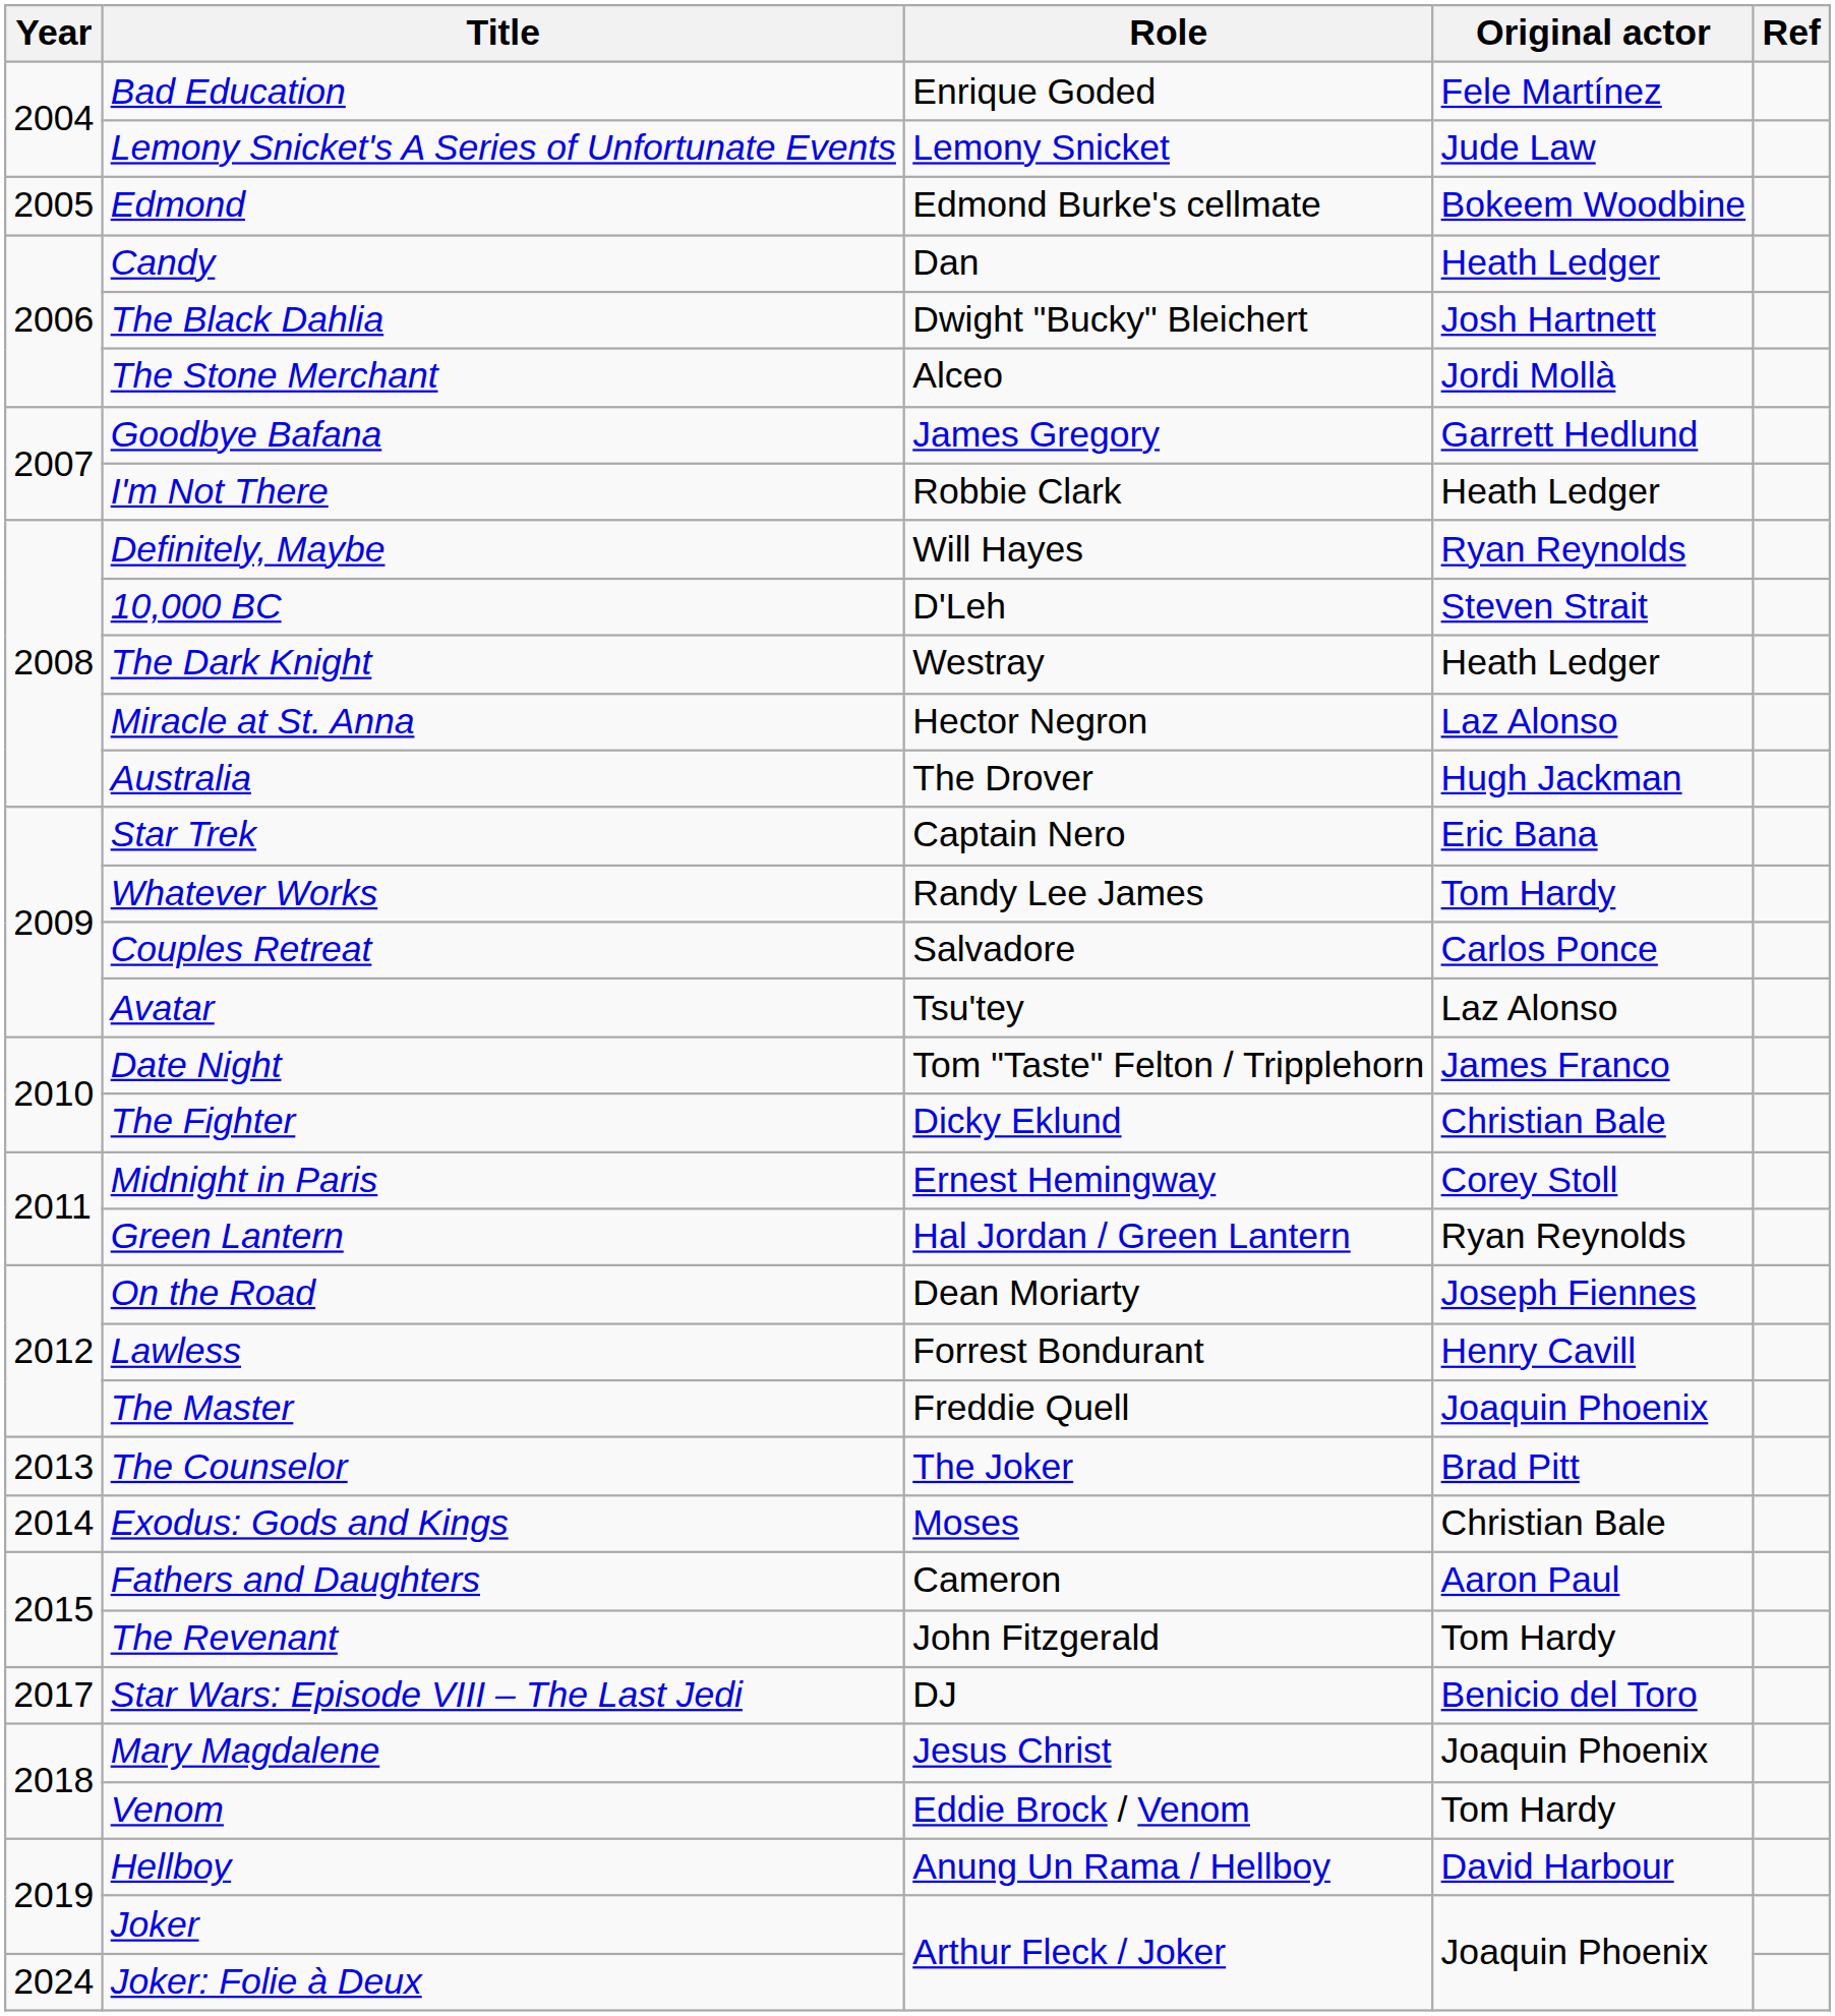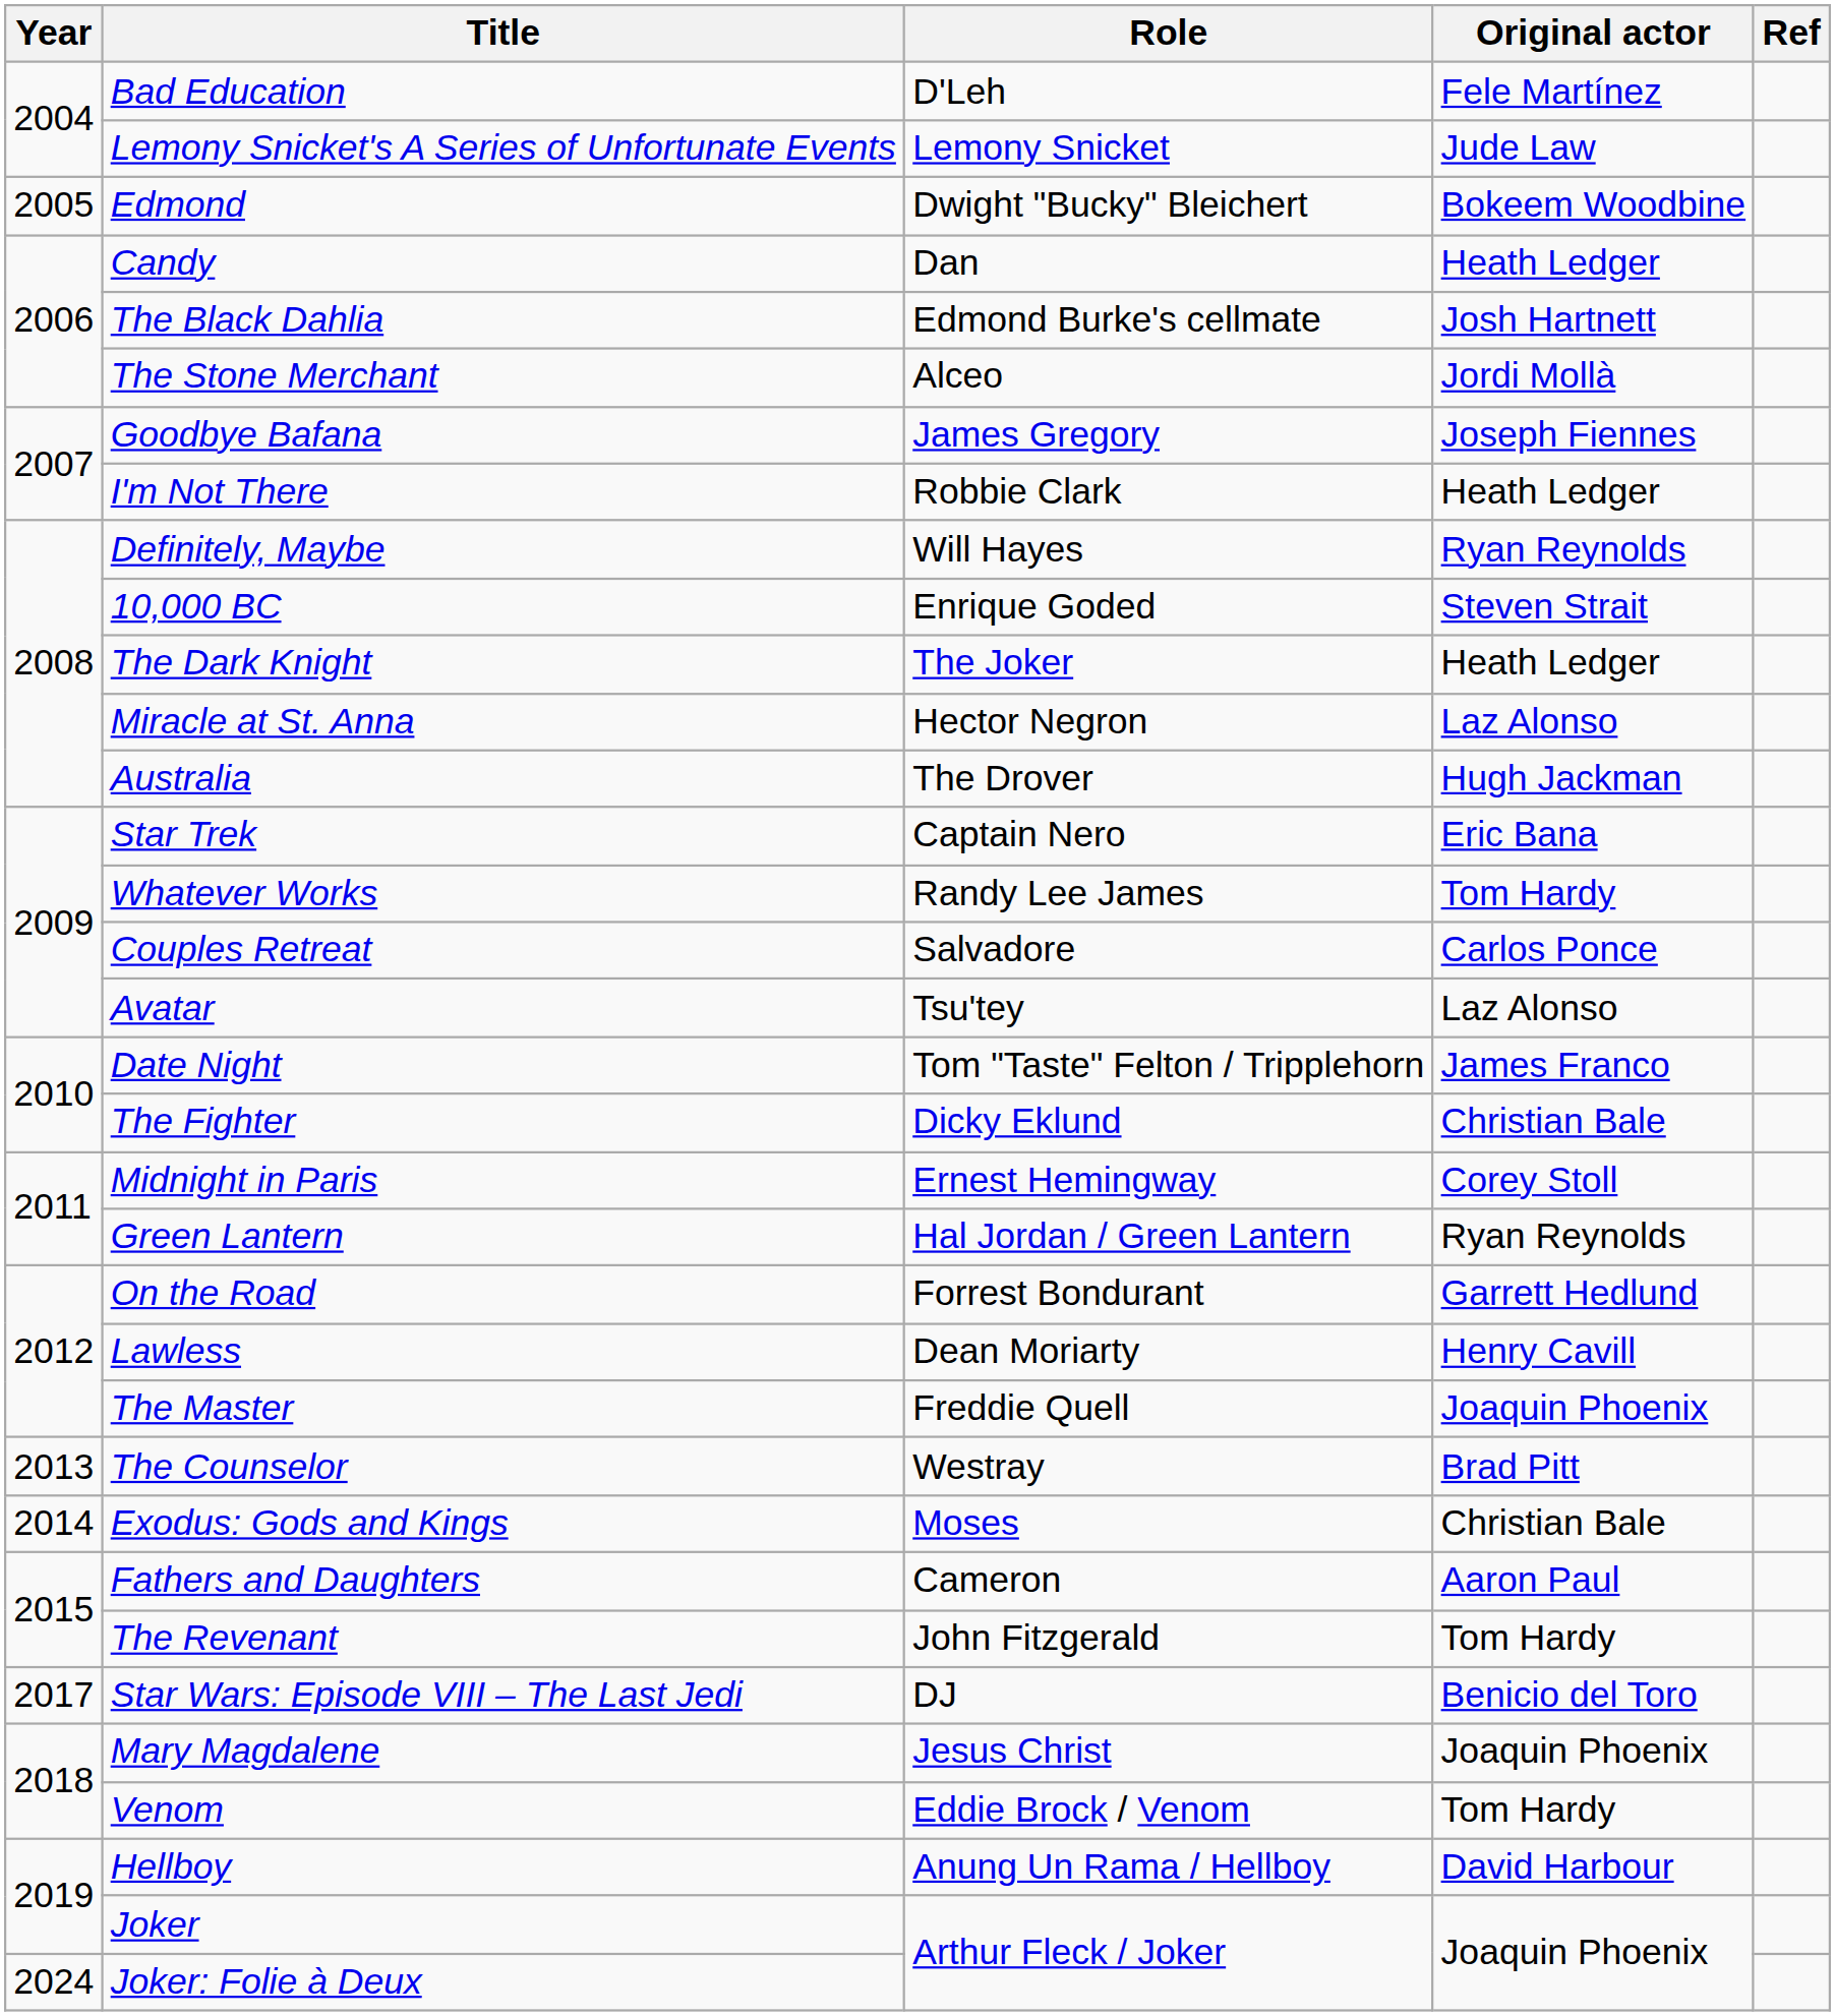Bad Education | Role: Enrique Goded -> D'Leh
Edmond | Role: Edmond Burke's cellmate -> Dwight "Bucky" Bleichert
The Black Dahlia | Role: Dwight "Bucky" Bleichert -> Edmond Burke's cellmate
Goodbye Bafana | Original actor: Garrett Hedlund -> Joseph Fiennes
10,000 BC | Role: D'Leh -> Enrique Goded
The Dark Knight | Role: Westray -> The Joker
On the Road | Role: Dean Moriarty -> Forrest Bondurant
On the Road | Original actor: Joseph Fiennes -> Garrett Hedlund
Lawless | Role: Forrest Bondurant -> Dean Moriarty
The Counselor | Role: The Joker -> Westray
